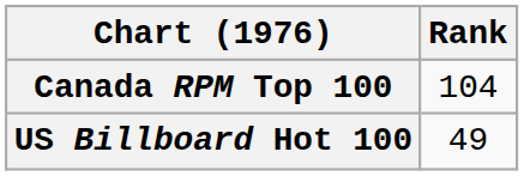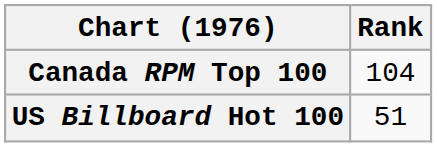US Billboard Hot 100 | Rank: 49 -> 51
